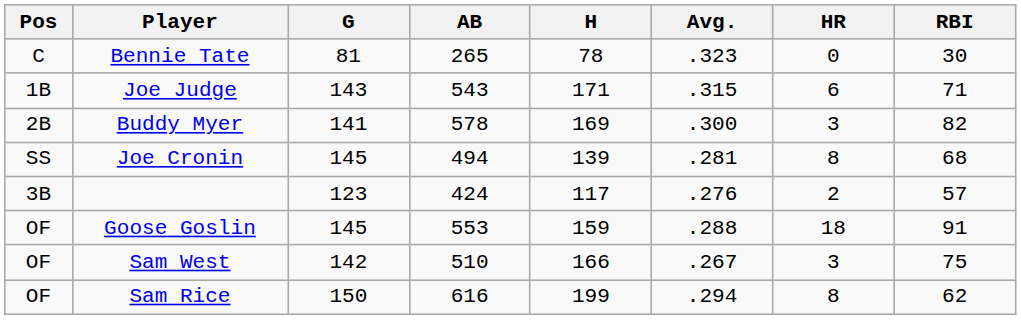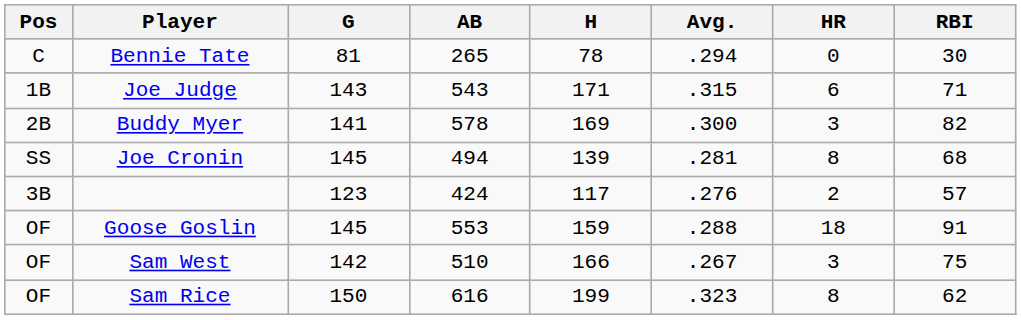Bennie Tate | Avg.: .323 -> .294
Sam Rice | Avg.: .294 -> .323
